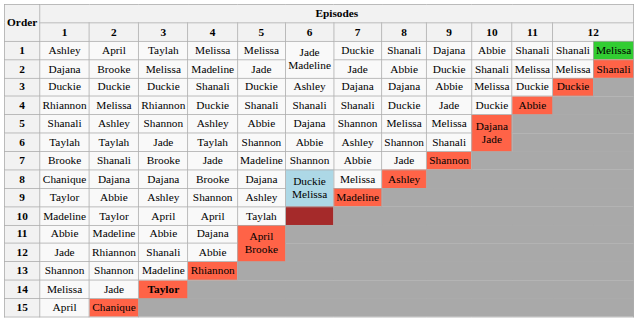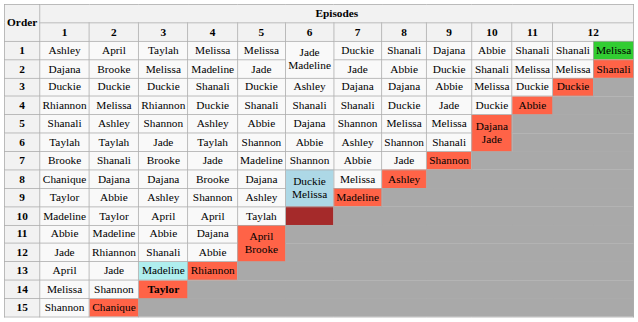13 | Episodes / 1: Shannon -> April
13 | Episodes / 2: Shannon -> Jade
13 | Episodes / 3: no background -> paleturquoise background
14 | Episodes / 2: Jade -> Shannon
15 | Episodes / 1: April -> Shannon
